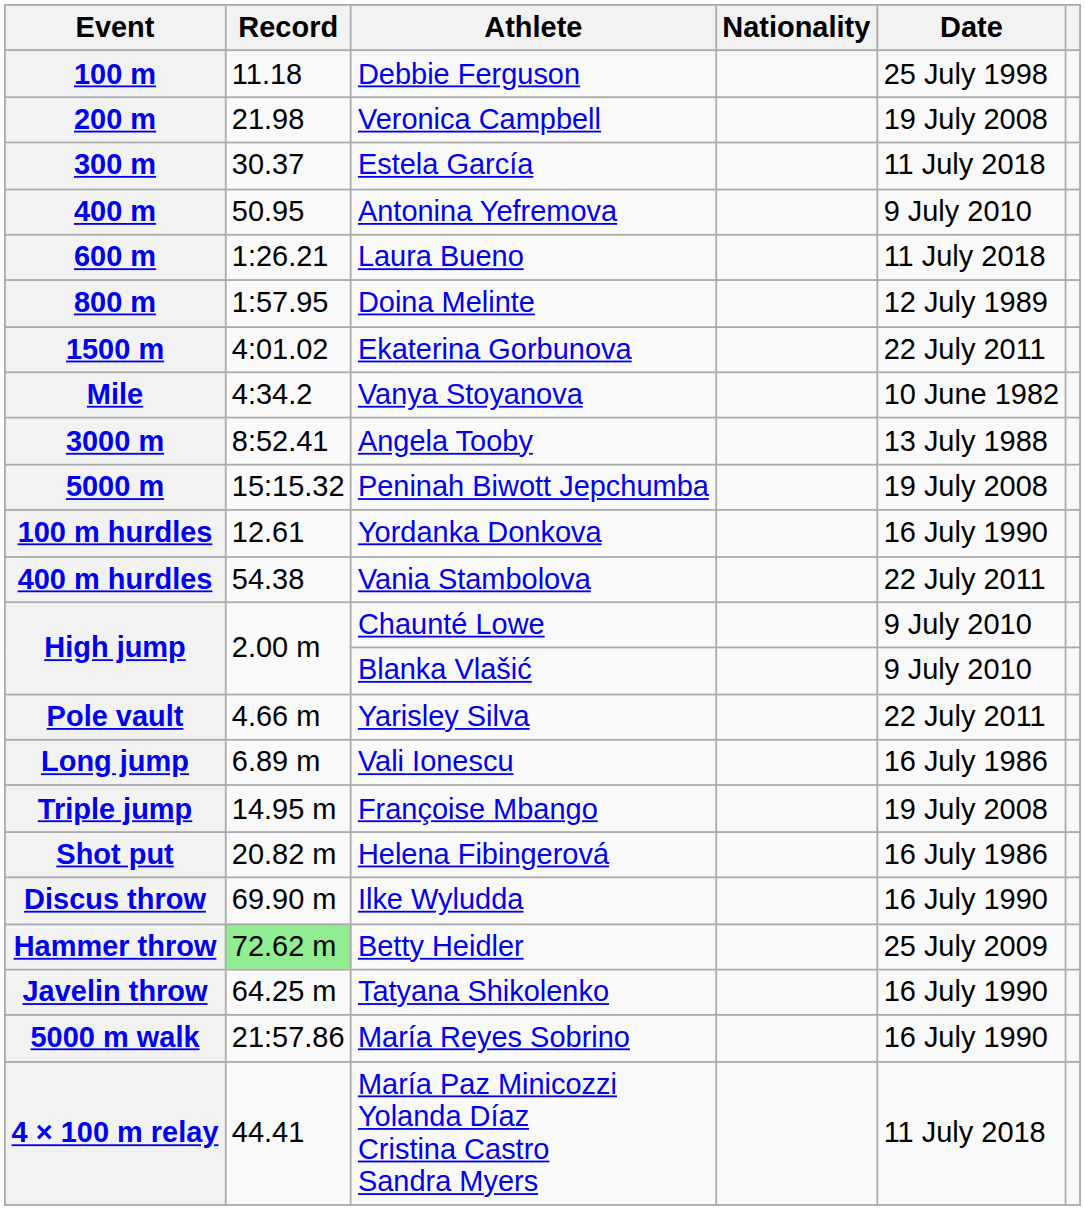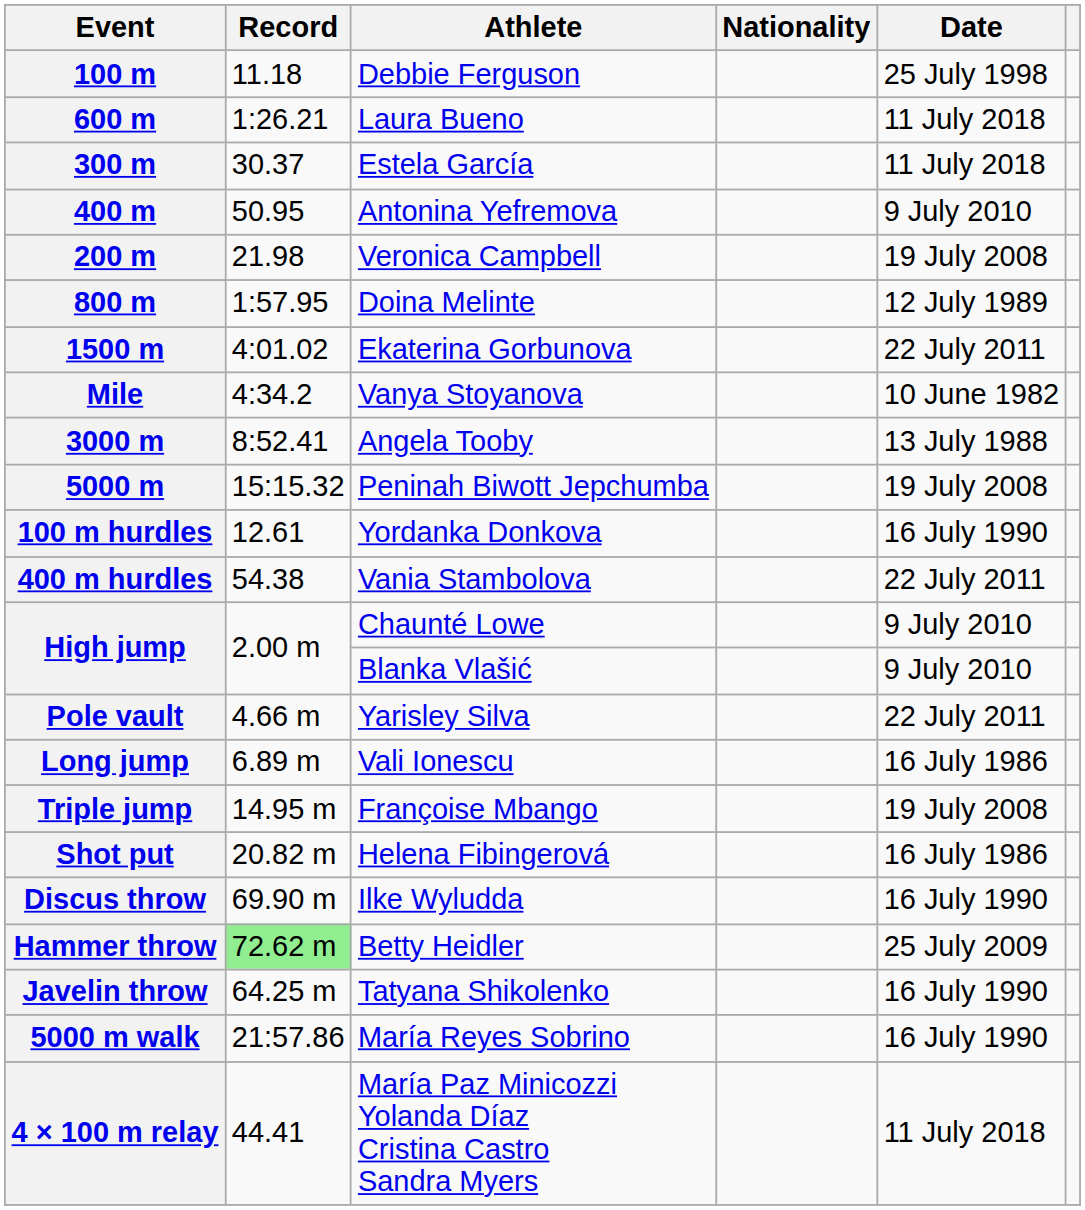rows swapped: 200 m <-> 600 m
